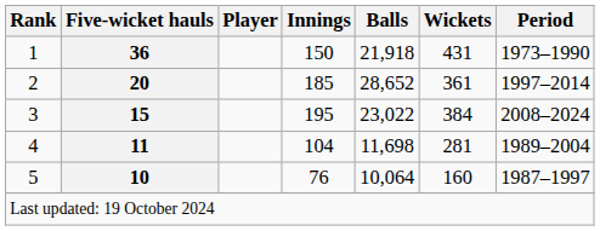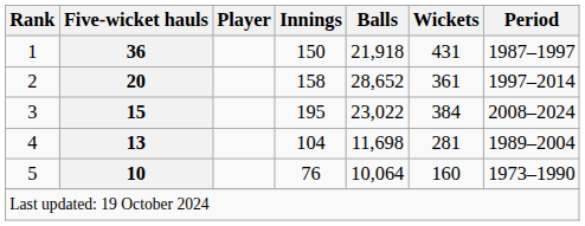1 | Period: 1973–1990 -> 1987–1997
2 | Innings: 185 -> 158
4 | Five-wicket hauls: 11 -> 13
5 | Period: 1987–1997 -> 1973–1990
